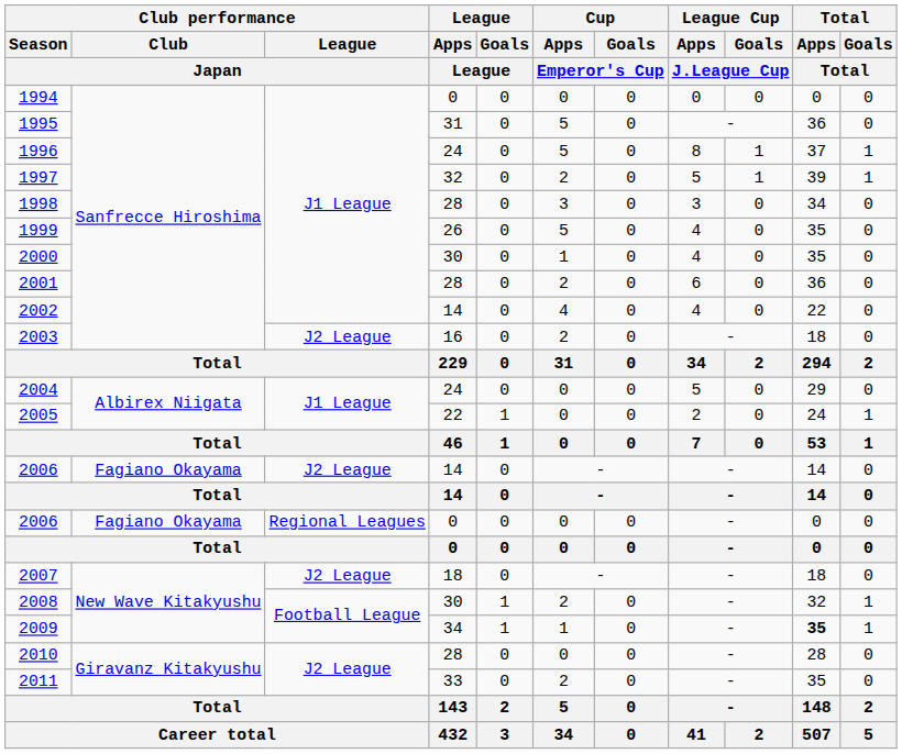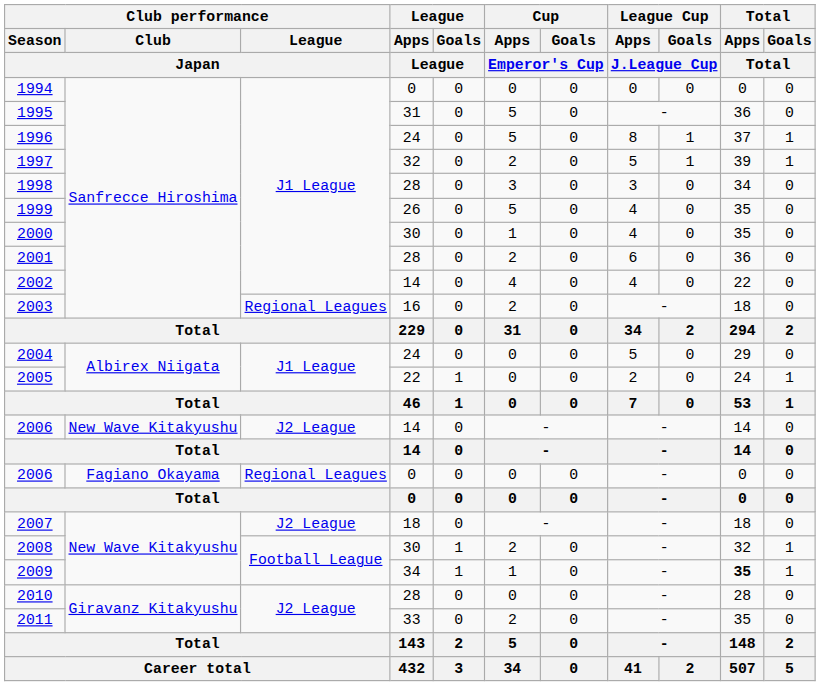2003 | Club performance / League / Japan: J2 League -> Regional Leagues
2006 / 14 | Club performance / Club / Japan: Fagiano Okayama -> New Wave Kitakyushu
